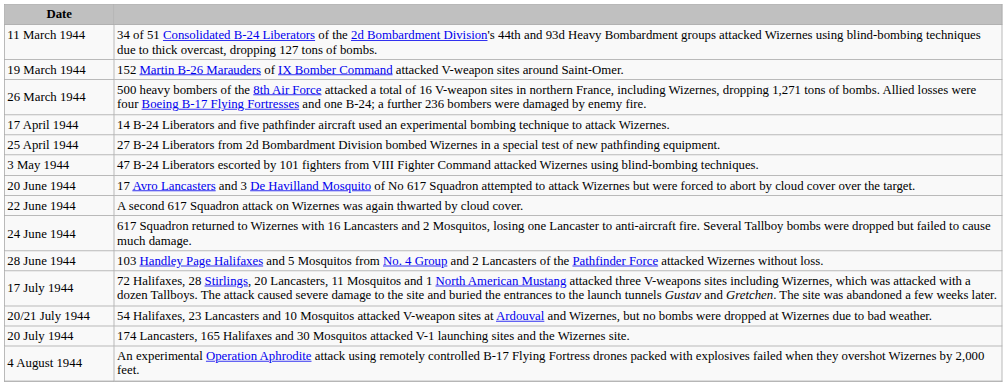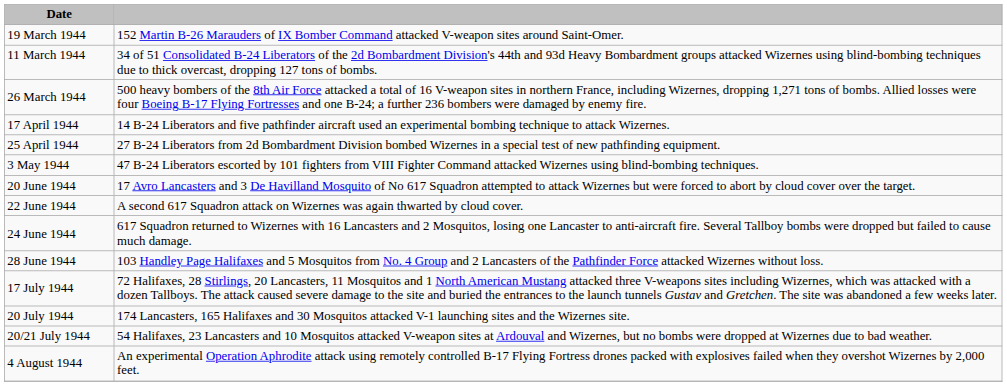rows swapped: 11 March 1944 <-> 19 March 1944
rows swapped: 20 July 1944 <-> 20/21 July 1944
